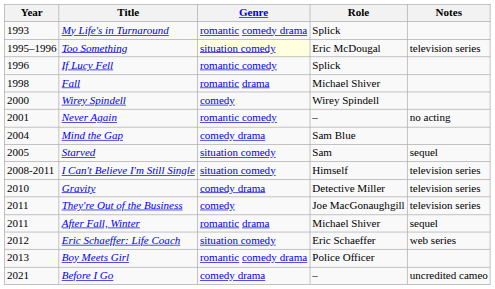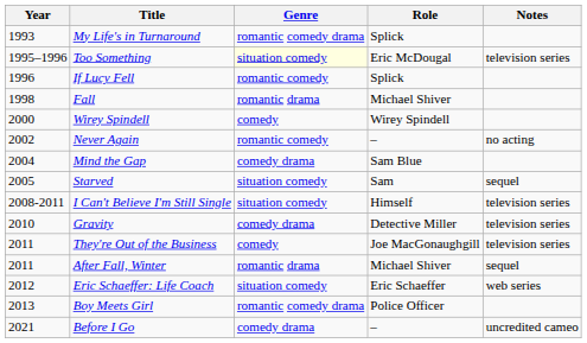Never Again | Year: 2001 -> 2002
